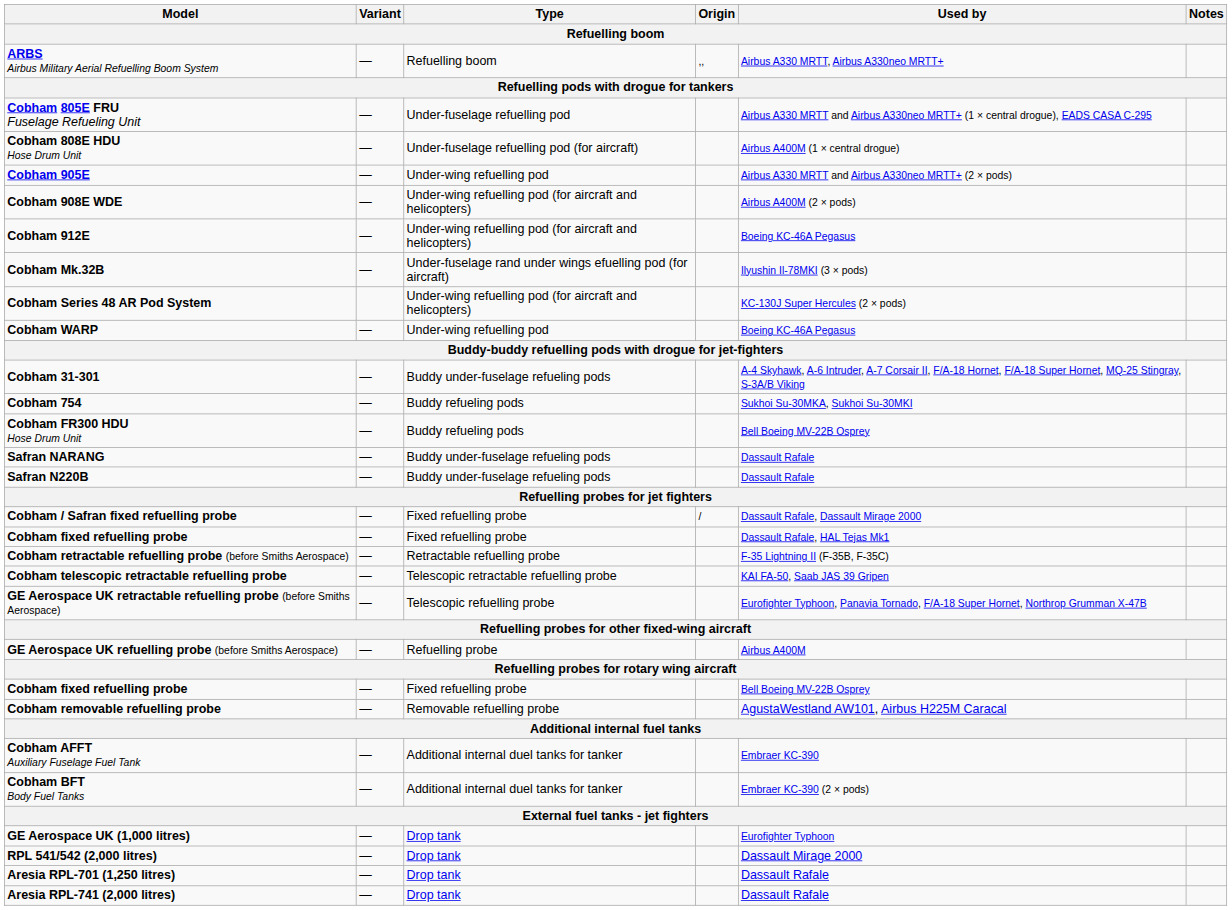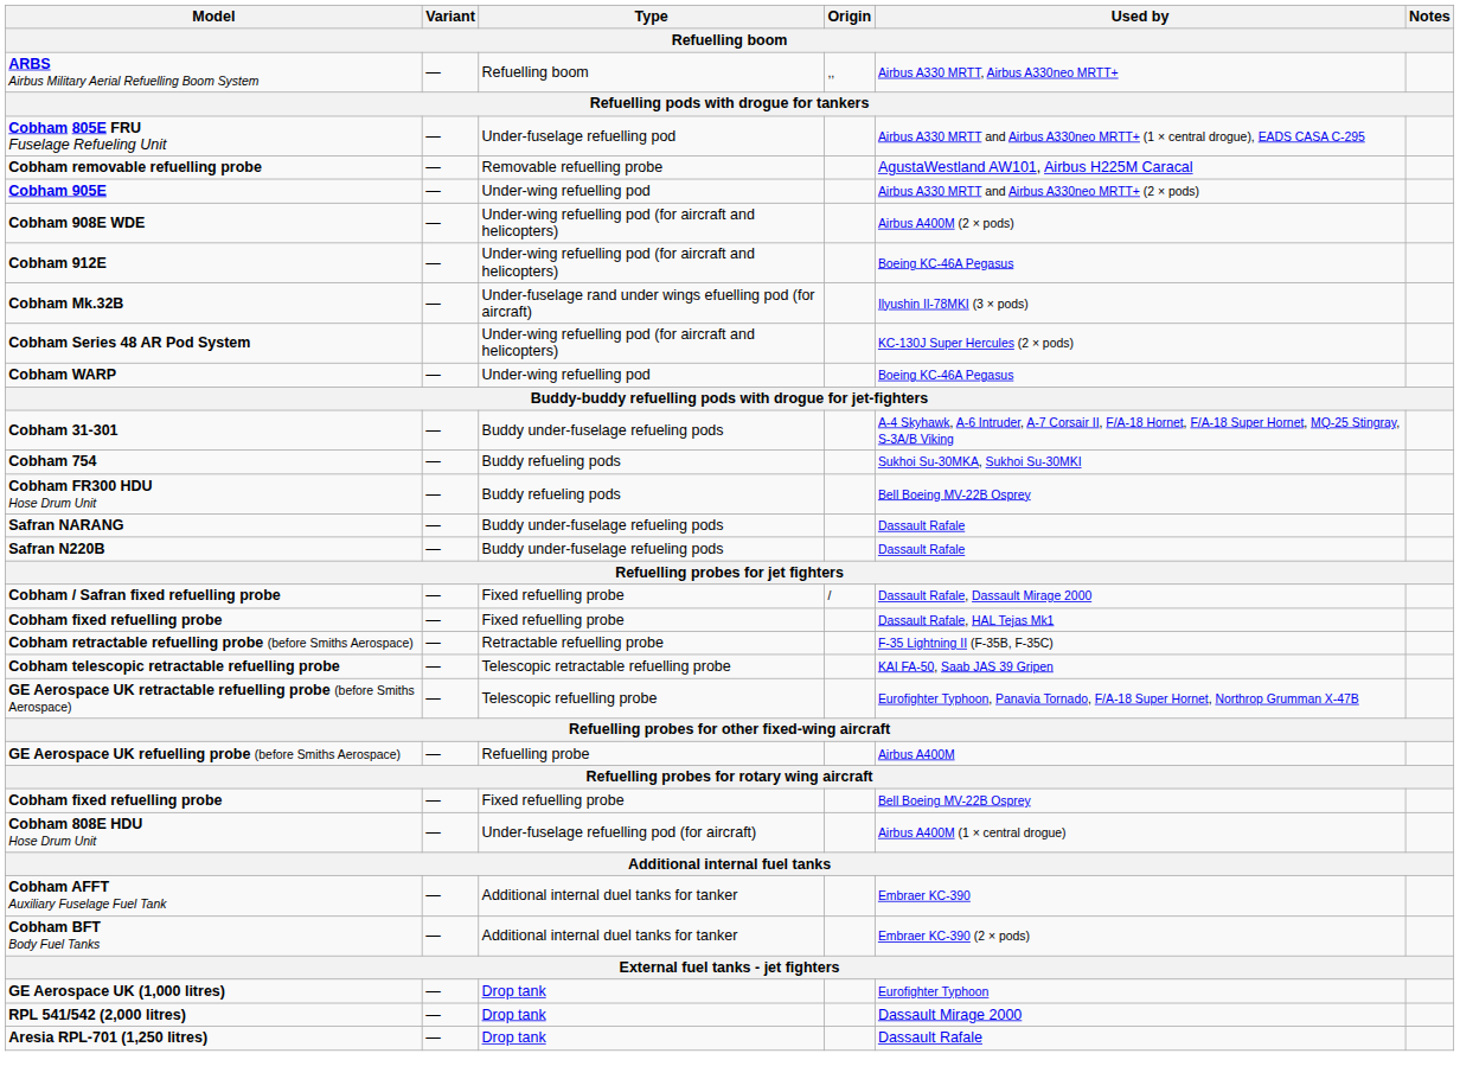rows swapped: Cobham 808E HDU Hose Drum Unit <-> Cobham removable refuelling probe
- row: Aresia RPL-741 (2,000 litres) | — | Drop tank | Dassault Rafale
